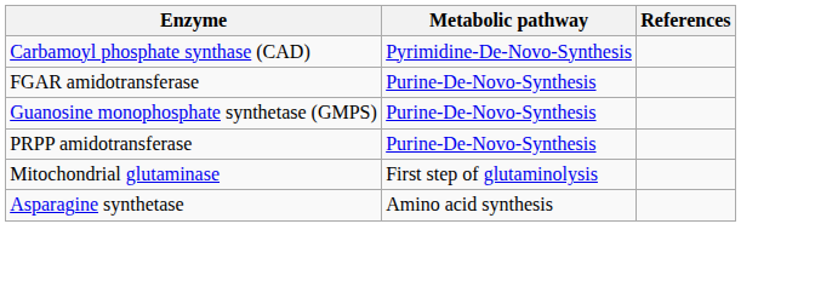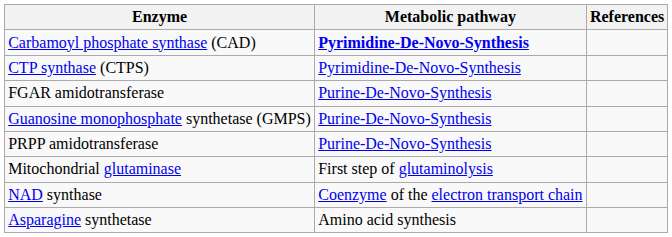Carbamoyl phosphate synthase (CAD) | Metabolic pathway: normal -> bold
+ row: CTP synthase (CTPS) | Pyrimidine-De-Novo-Synthesis
+ row: NAD synthase | Coenzyme of the electron transport chain
